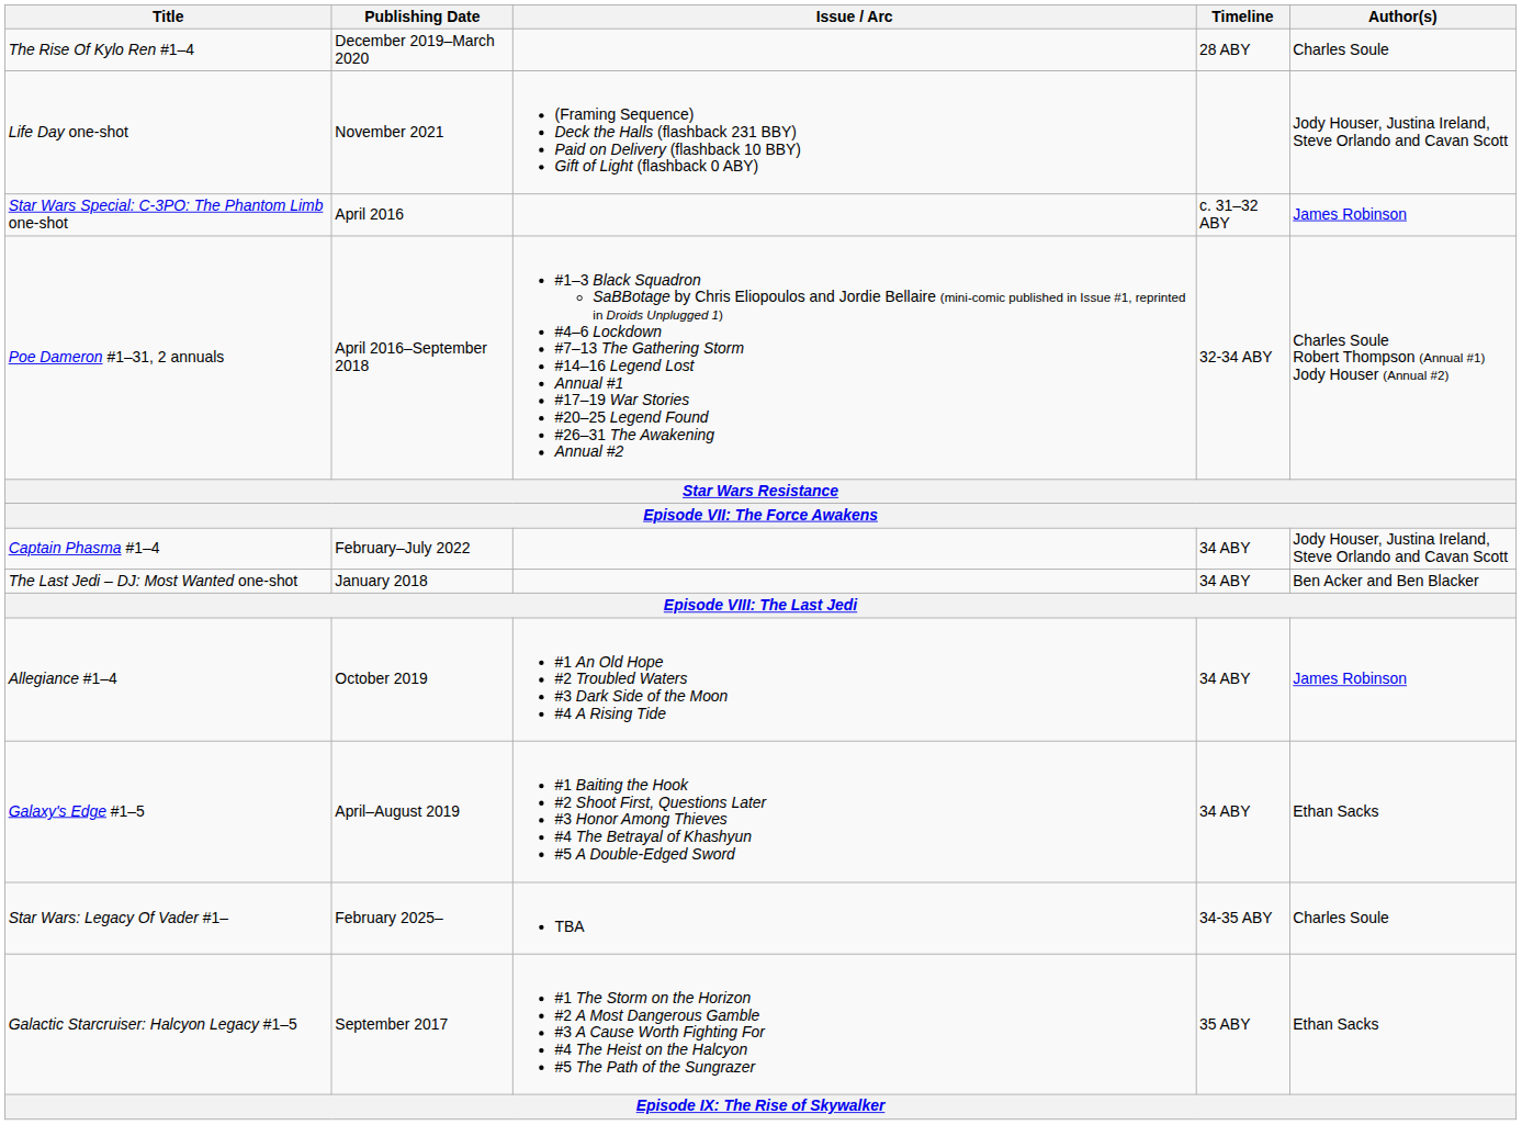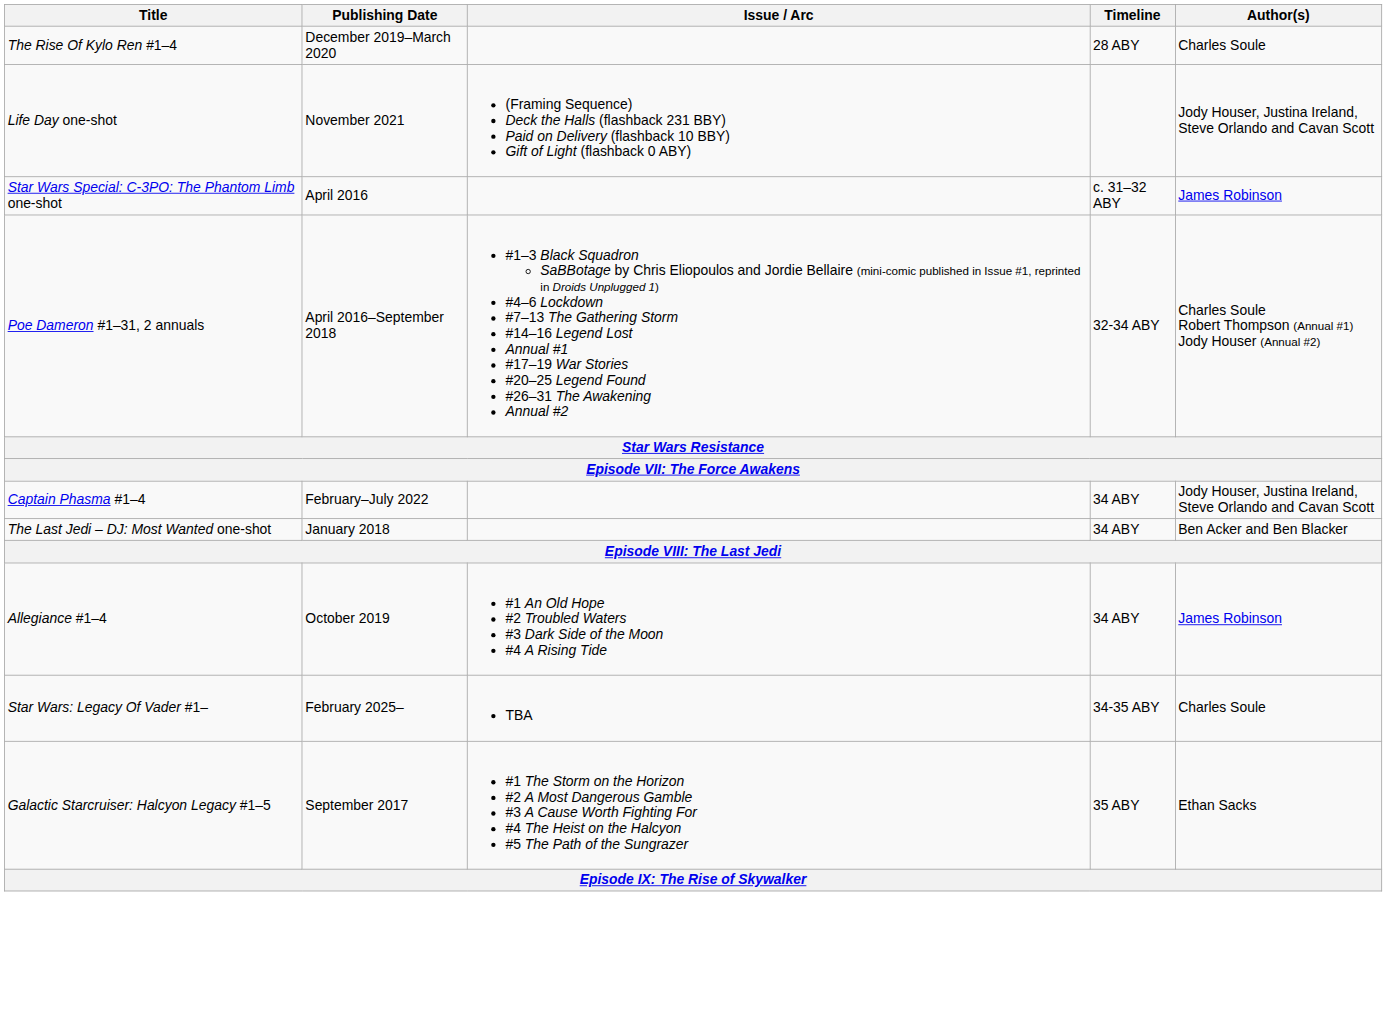- row: Galaxy's Edge #1–5 | April–August 2019 | #1 Baiting the Hook #2 Shoot First, Questions Later #3 Honor Among Thieves #4 The Betrayal of Khashyun #5 A Double-Edged Sword | 34 ABY | Ethan Sacks
